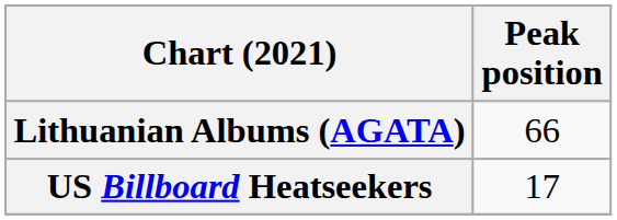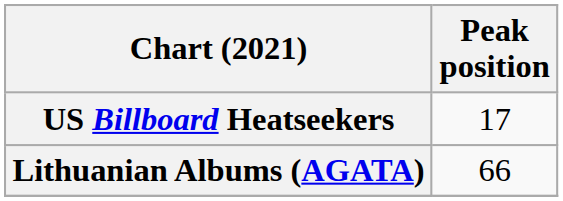rows swapped: Lithuanian Albums (AGATA) <-> US Billboard Heatseekers
